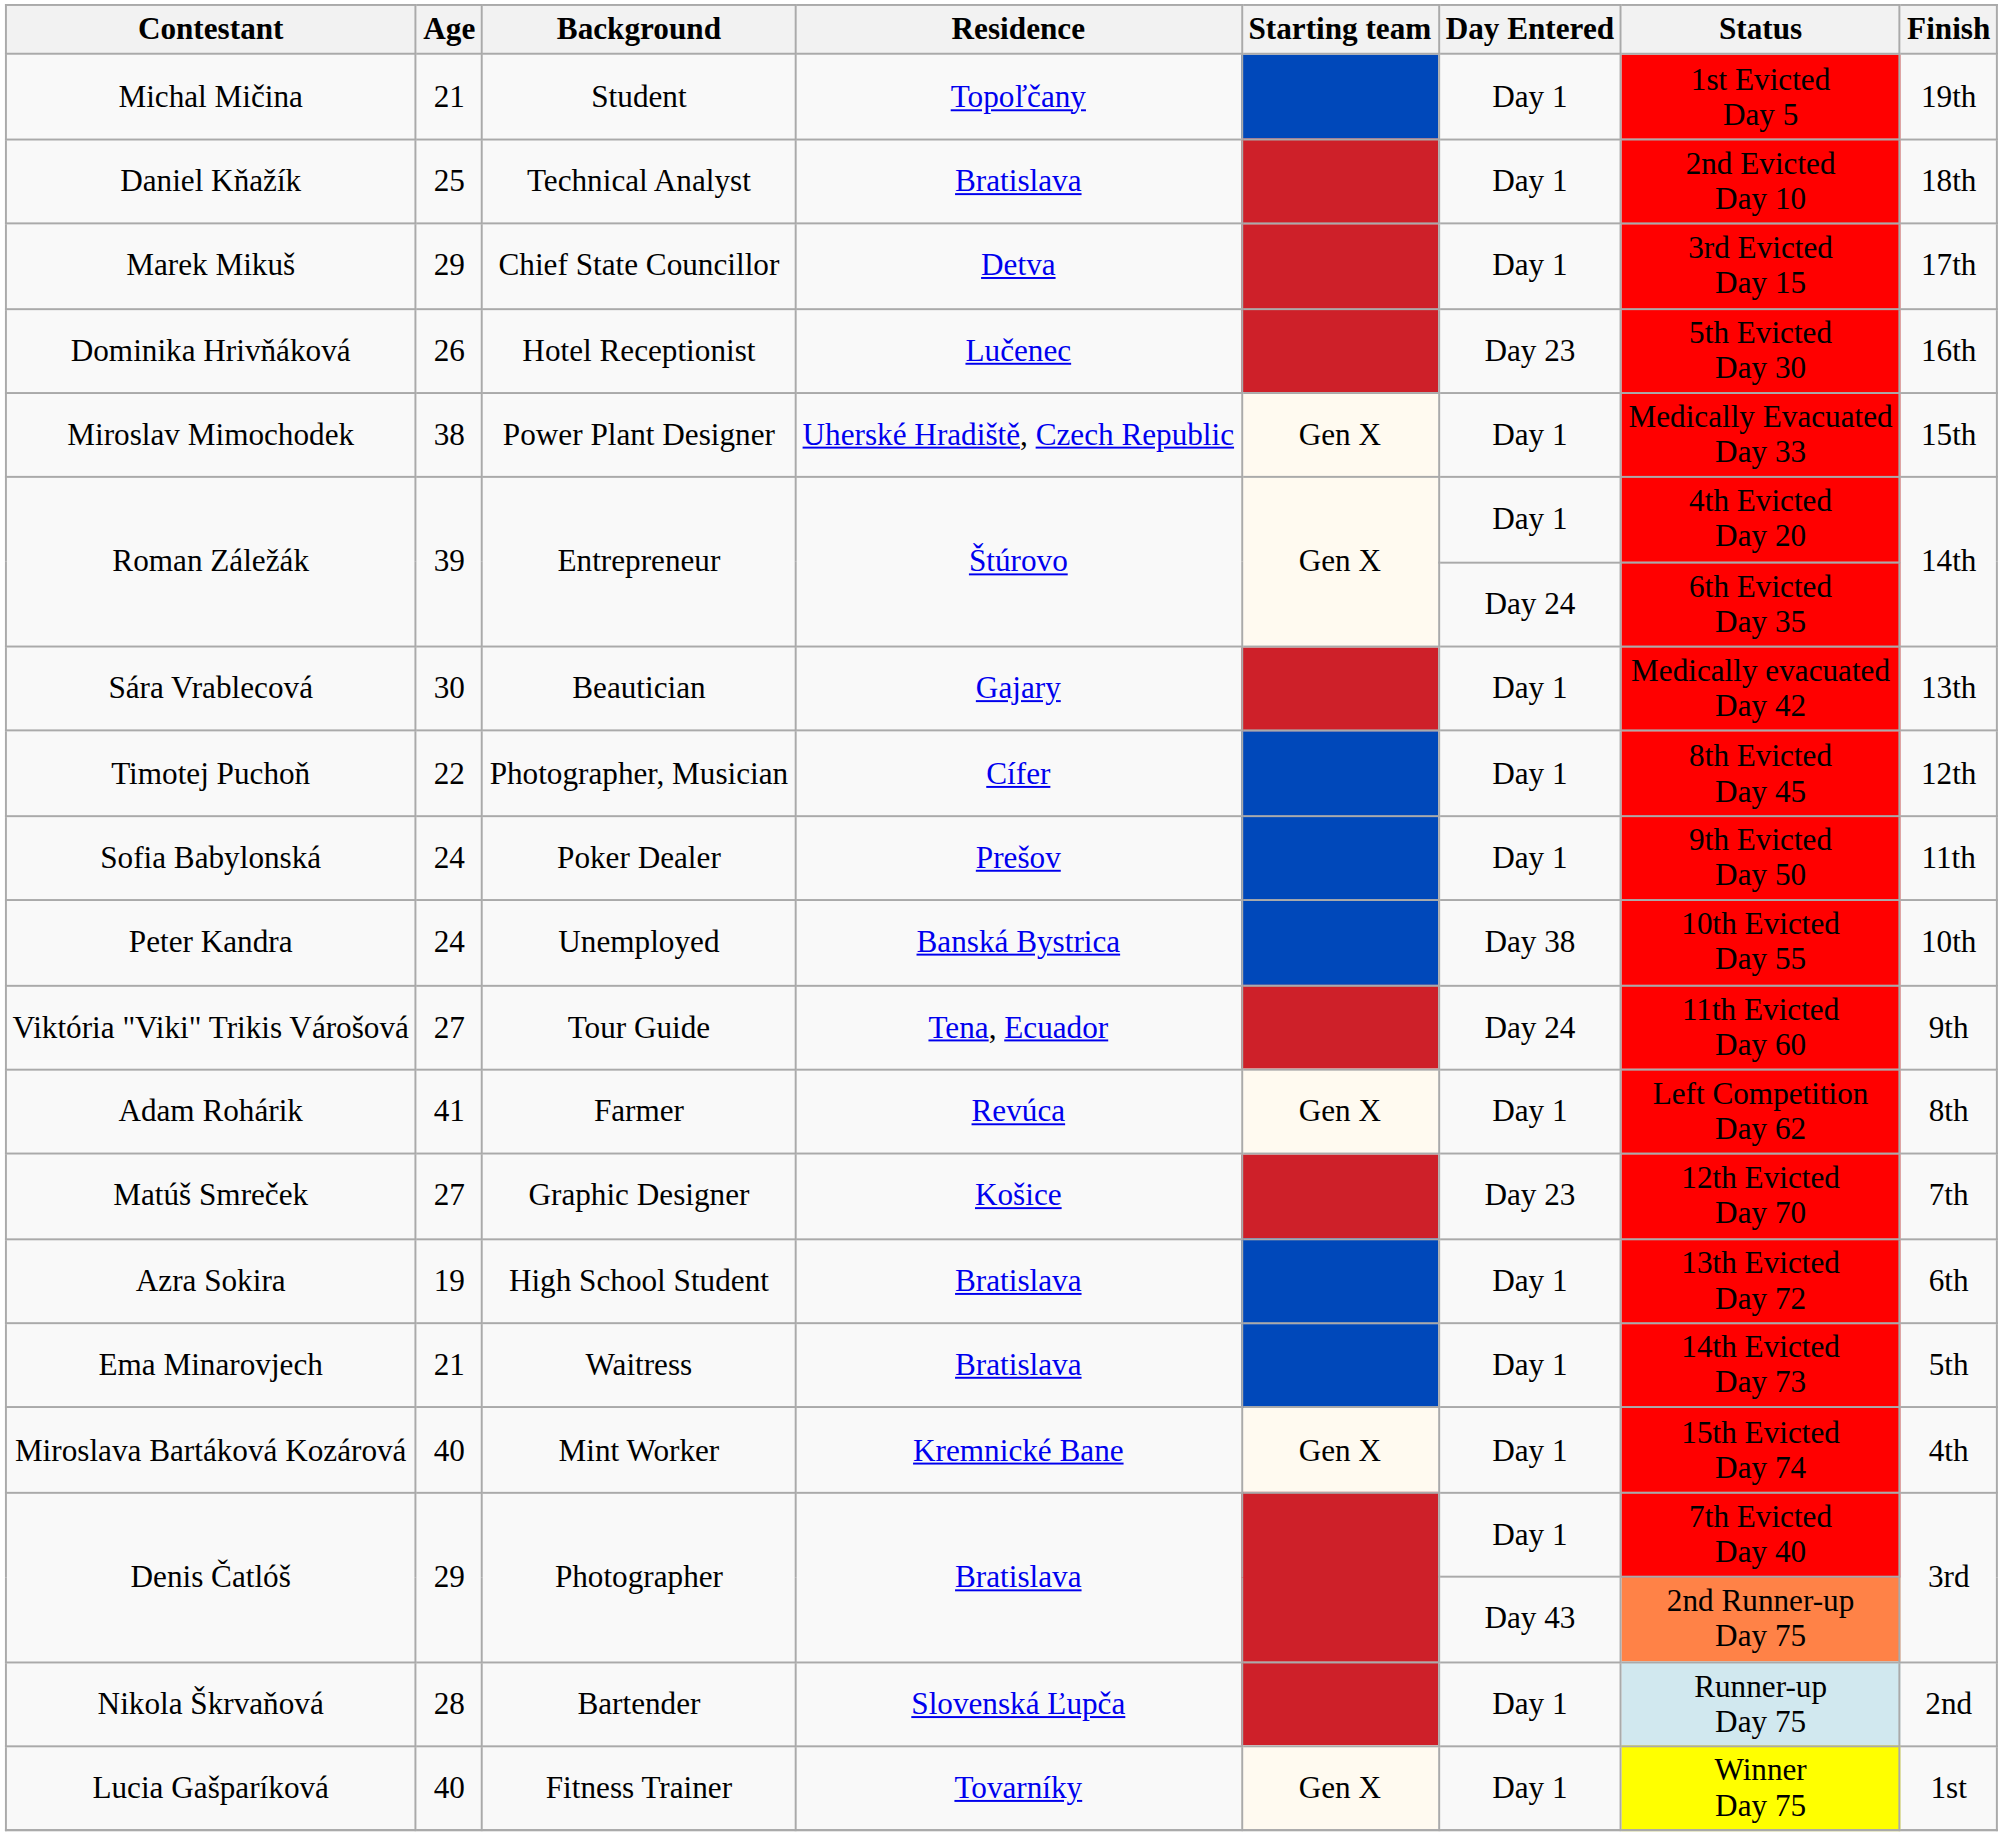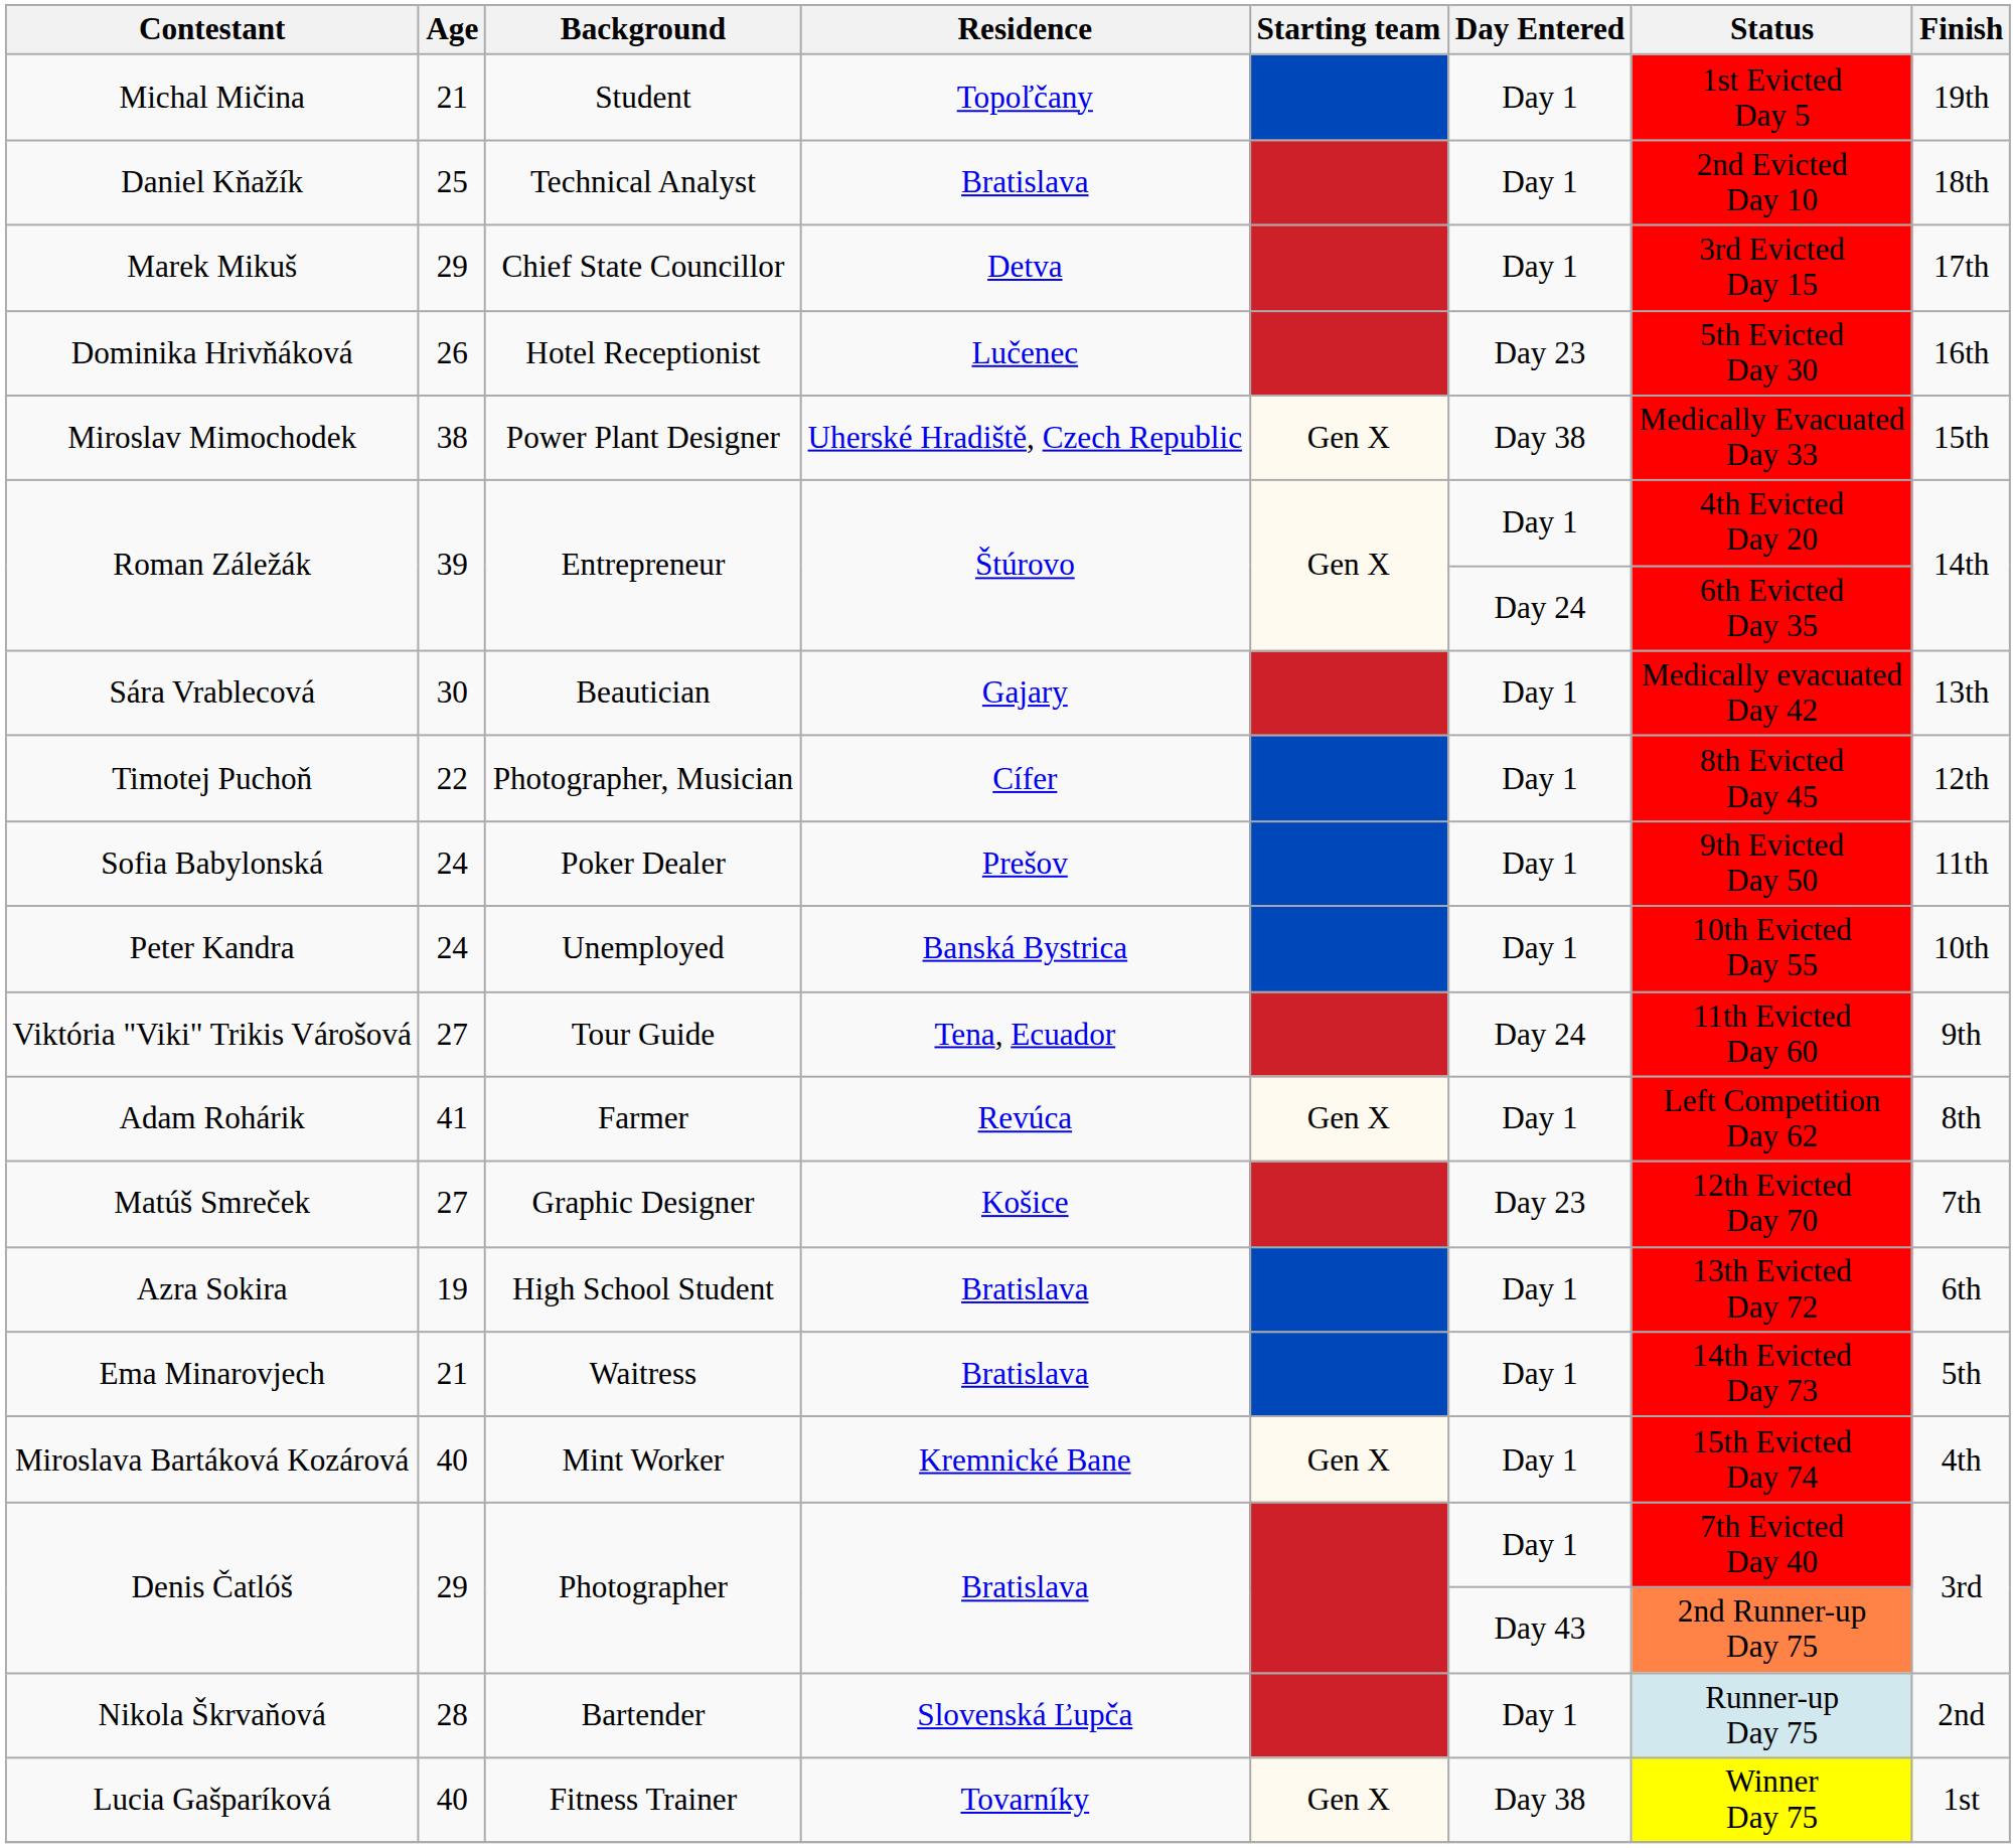Miroslav Mimochodek | Day Entered: Day 1 -> Day 38
Peter Kandra | Day Entered: Day 38 -> Day 1
Lucia Gašparíková | Day Entered: Day 1 -> Day 38
